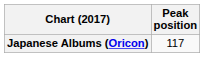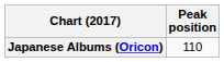Japanese Albums (Oricon) | Peak position: 117 -> 110
